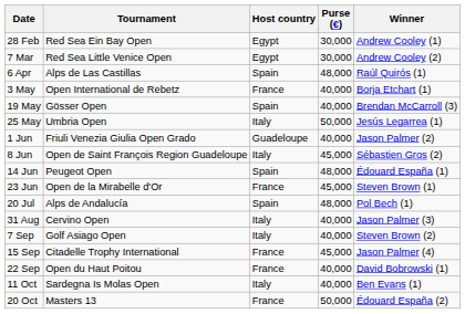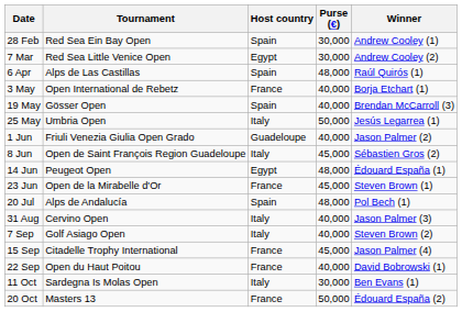28 Feb | Host country: Egypt -> Spain
14 Jun | Host country: Spain -> Egypt
11 Oct | Purse (€): 40,000 -> 30,000
